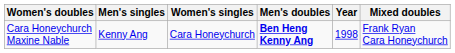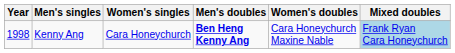columns swapped: Year <-> Women's doubles
Kenny Ang | Mixed doubles: no background -> lightblue background
